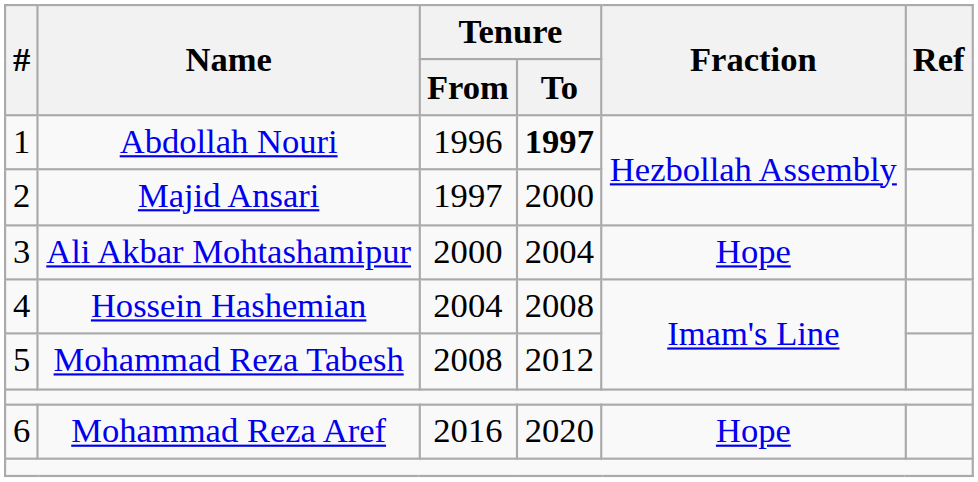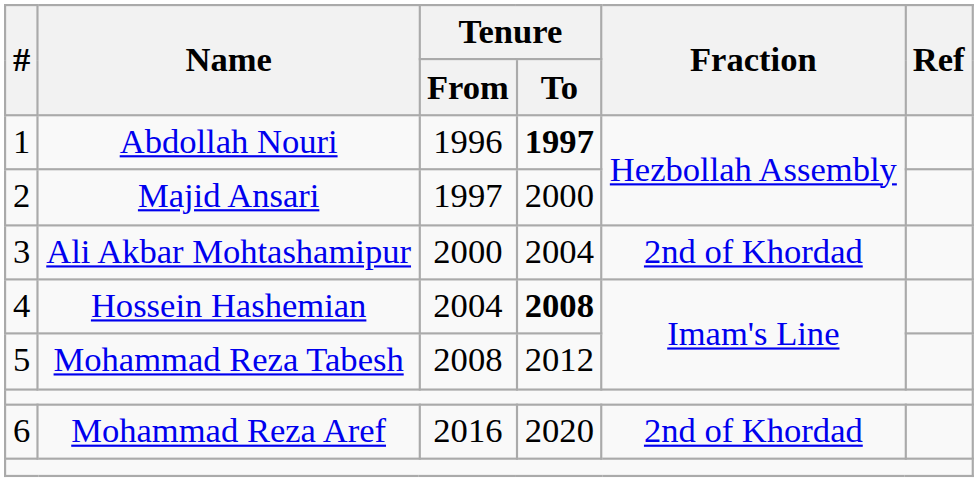3 | Fraction: Hope -> 2nd of Khordad
4 | Tenure / To: normal -> bold
6 | Fraction: Hope -> 2nd of Khordad
